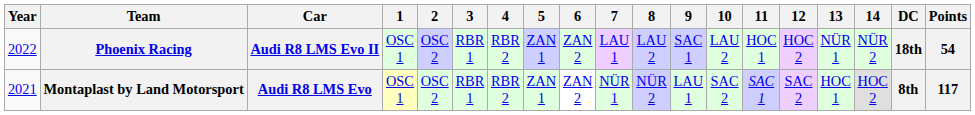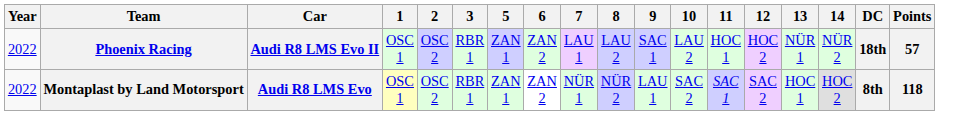- column: 4 | RBR 2 | RBR 2
Phoenix Racing | Points: 54 -> 57
Montaplast by Land Motorsport | Year: 2021 -> 2022
Montaplast by Land Motorsport | Points: 117 -> 118
